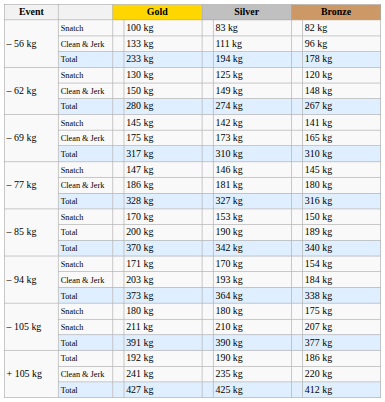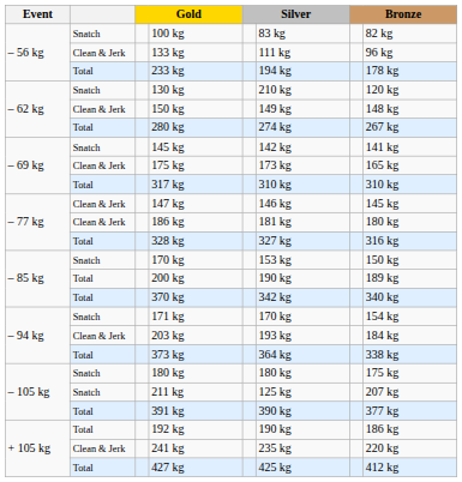130 kg | column 6: 125 kg -> 210 kg
147 kg | column 2: Snatch -> Clean & Jerk
211 kg | column 6: 210 kg -> 125 kg
